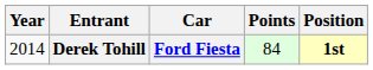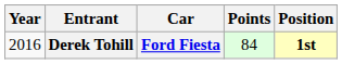Derek Tohill | Year: 2014 -> 2016
